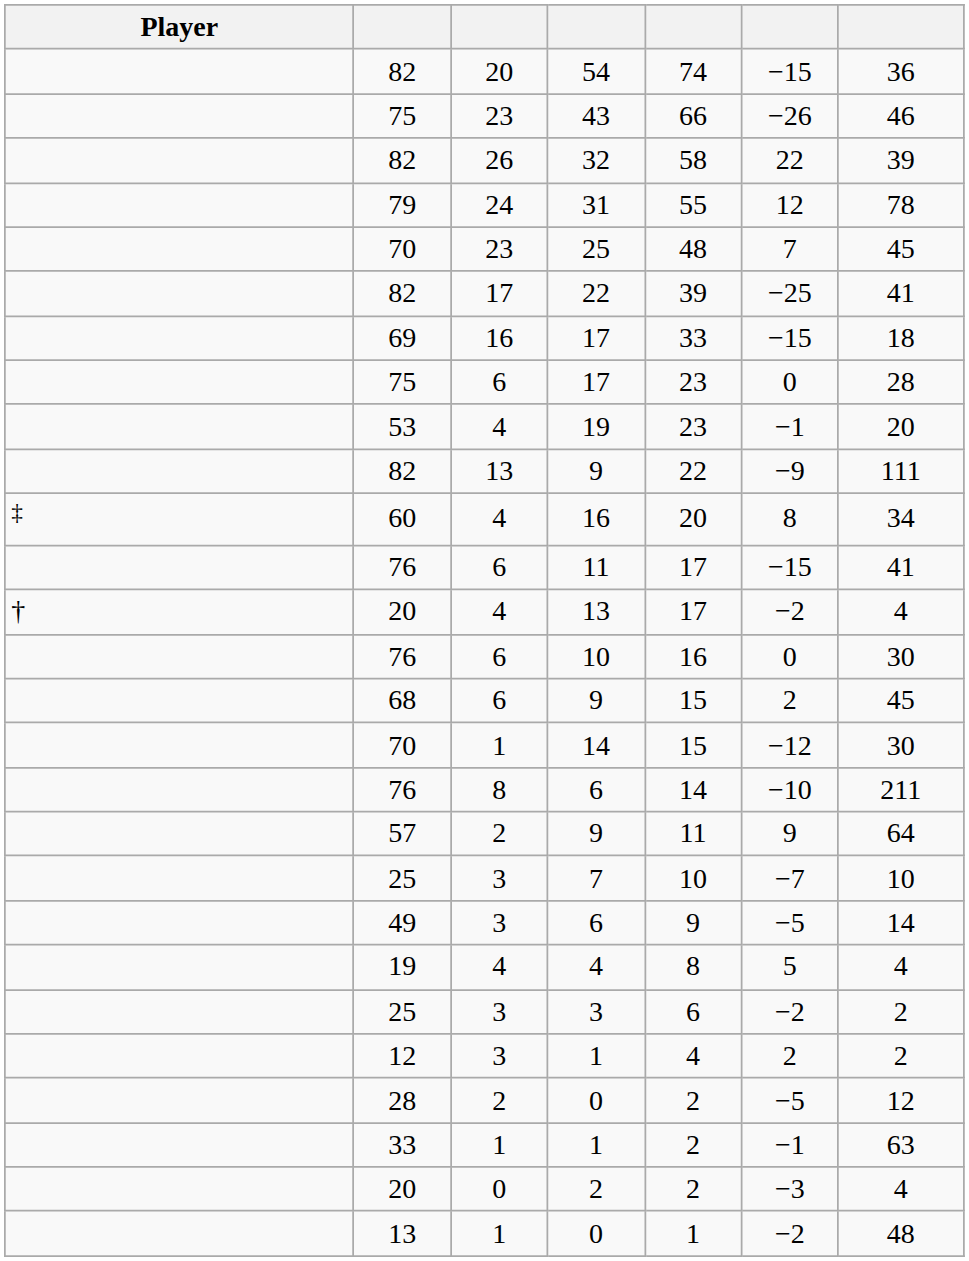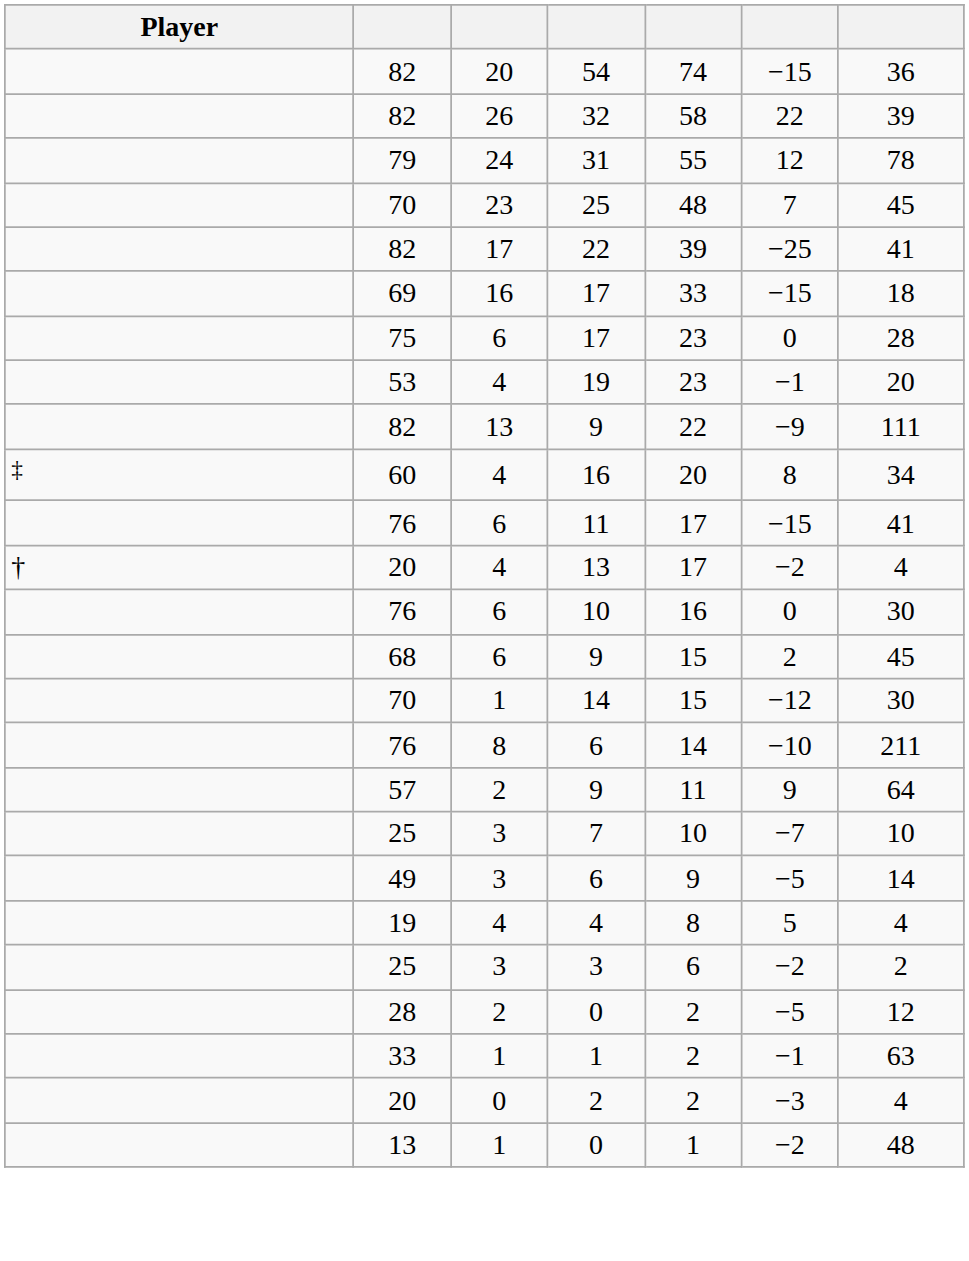- row: 75 | 23 | 43 | 66 | −26 | 46
- row: 12 | 3 | 1 | 4 | 2 | 2
